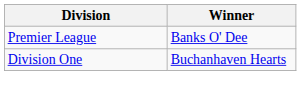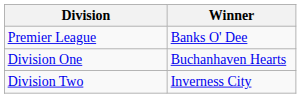+ row: Division Two | Inverness City
